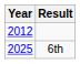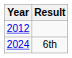6th | Year: 2025 -> 2024
